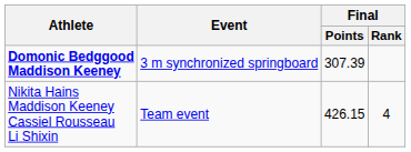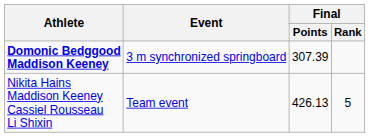Nikita Hains Maddison Keeney Cassiel Rousseau Li Shixin | Final / Points: 426.15 -> 426.13
Nikita Hains Maddison Keeney Cassiel Rousseau Li Shixin | Final / Rank: 4 -> 5
